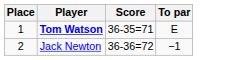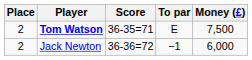+ column: Money (£) | 7,500 | 6,000
Tom Watson | Place: 1 -> 2
